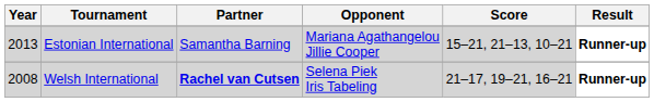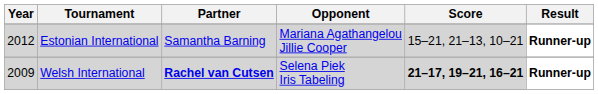Estonian International | Year: 2013 -> 2012
Welsh International | Year: 2008 -> 2009
Welsh International | Score: normal -> bold
